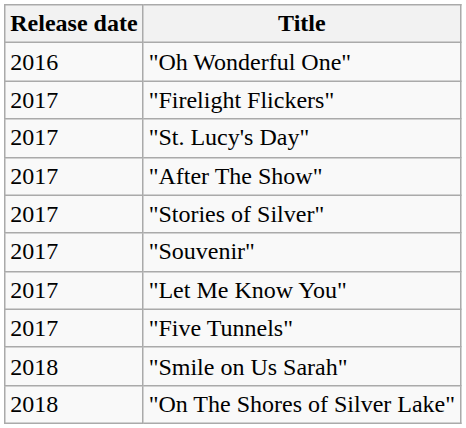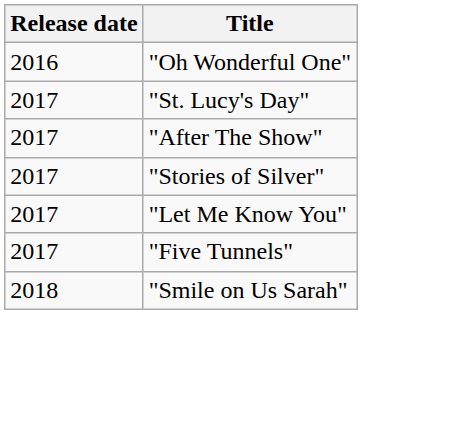- row: 2017 | "Firelight Flickers"
- row: 2017 | "Souvenir"
- row: 2018 | "On The Shores of Silver Lake"
